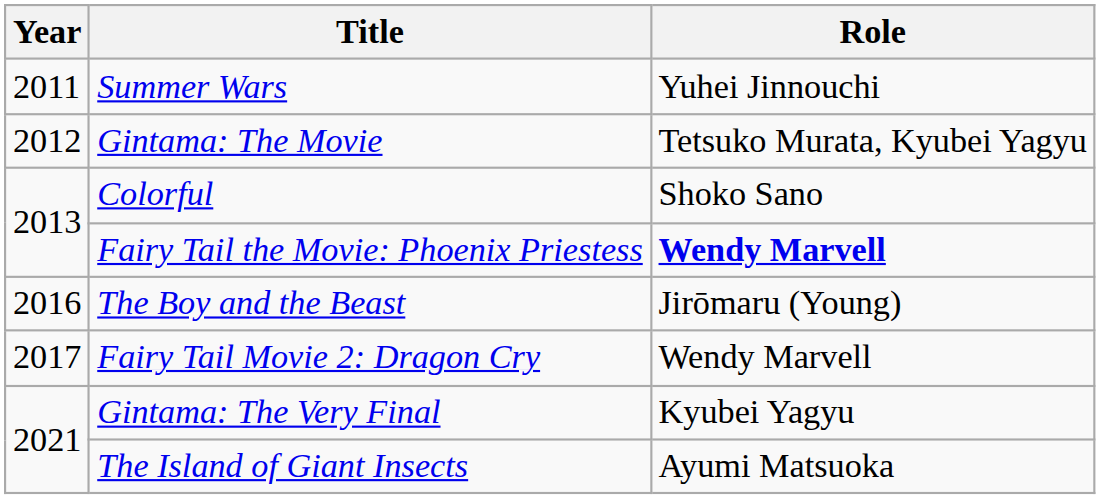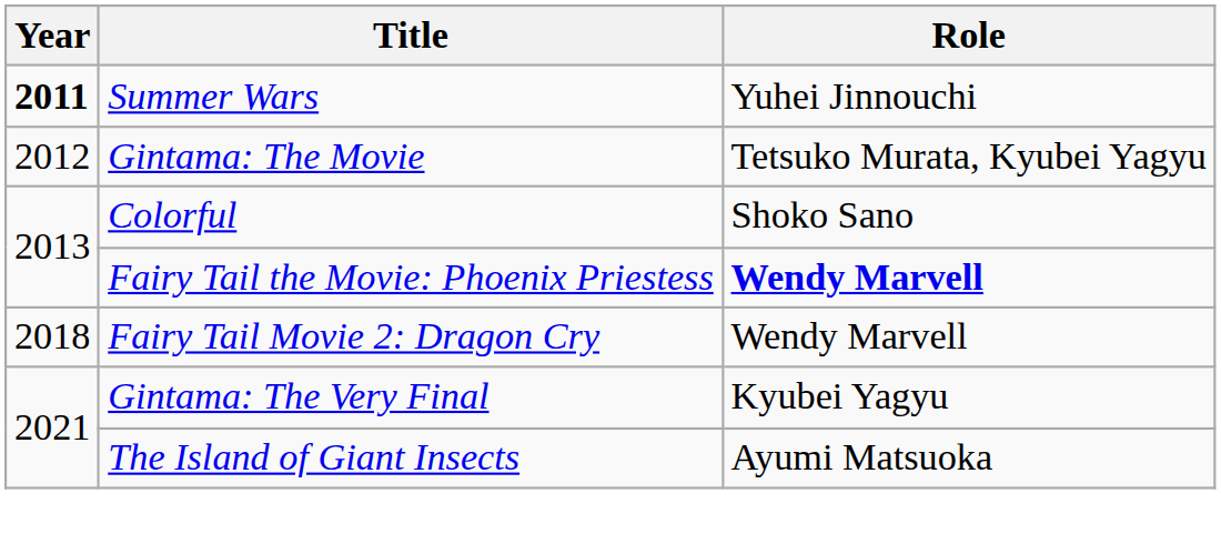Summer Wars | Year: normal -> bold
- row: 2016 | The Boy and the Beast | Jirōmaru (Young)
Fairy Tail Movie 2: Dragon Cry | Year: 2017 -> 2018
